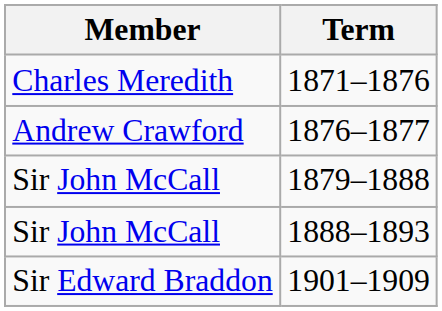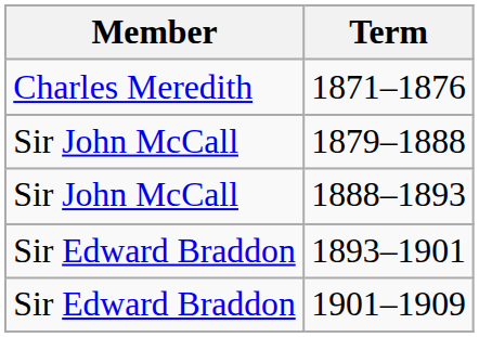- row: Andrew Crawford | 1876–1877
+ row: Sir Edward Braddon | 1893–1901
